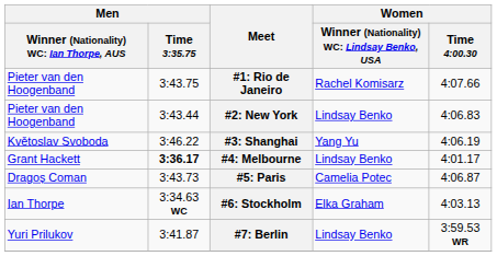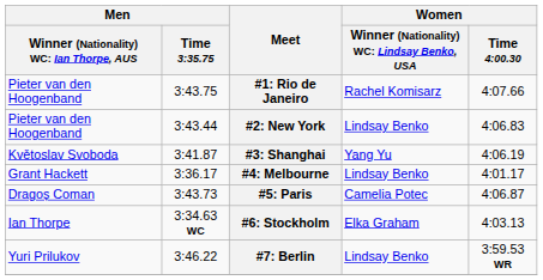#3: Shanghai | Men / Time 3:35.75: 3:46.22 -> 3:41.87
#4: Melbourne | Men / Time 3:35.75: bold -> normal
#7: Berlin | Men / Time 3:35.75: 3:41.87 -> 3:46.22
